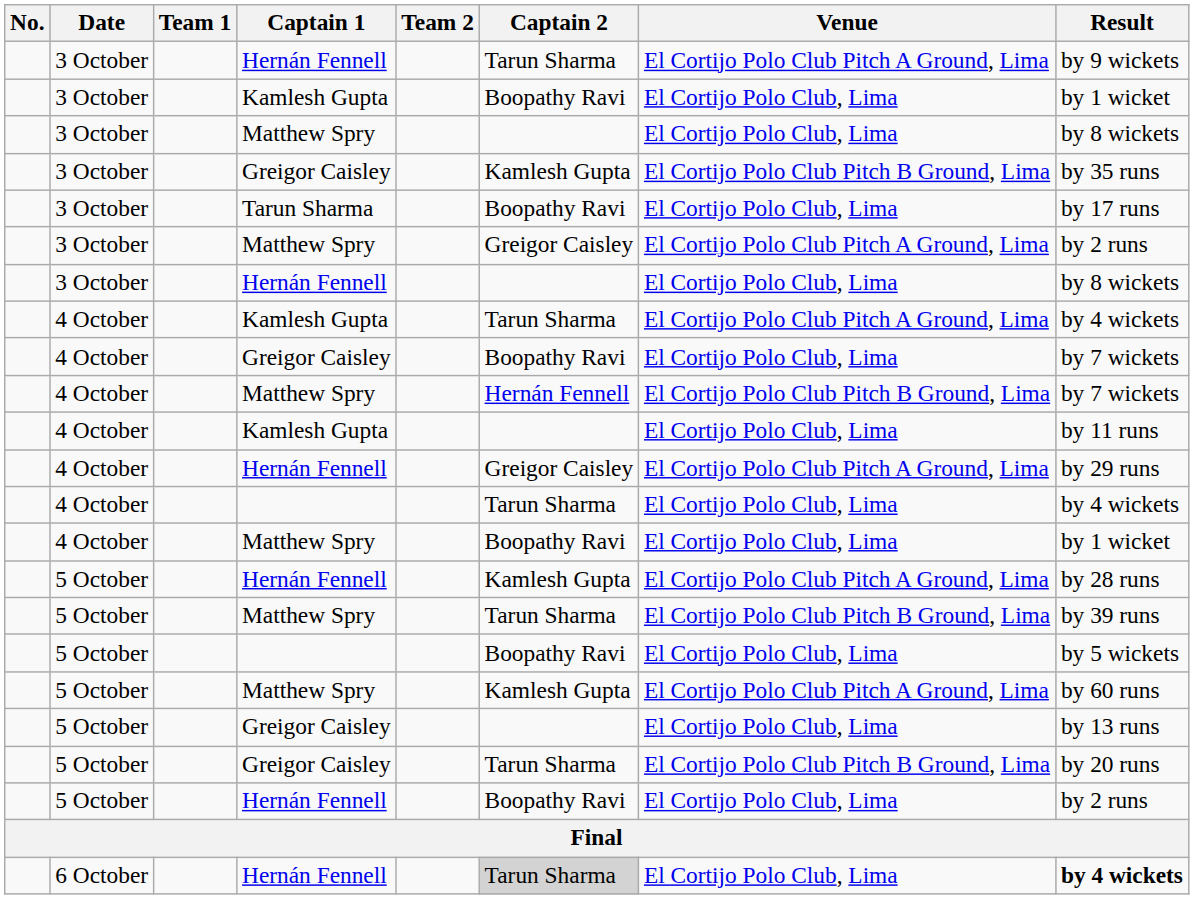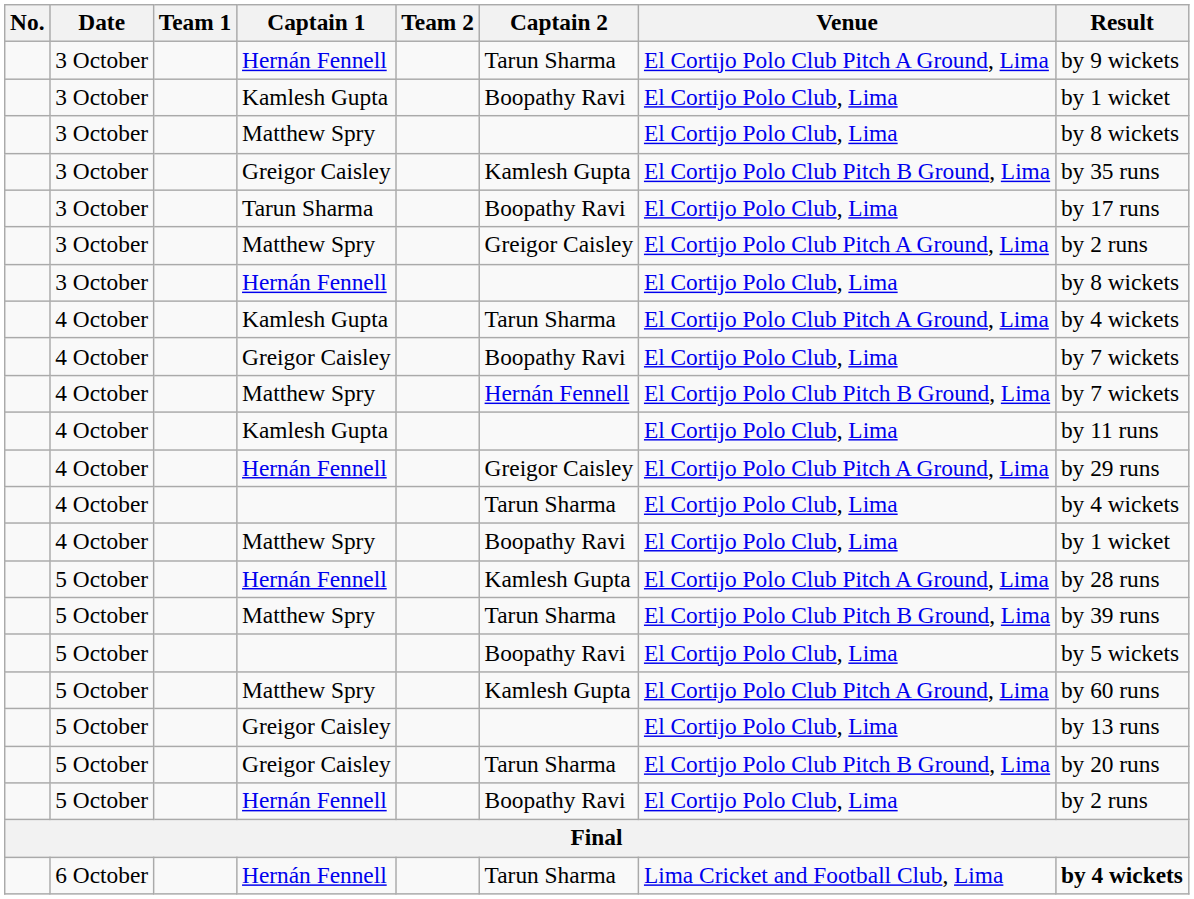6 October / Hernán Fennell | Captain 2: lightgrey background -> no background
6 October / Hernán Fennell | Venue: El Cortijo Polo Club, Lima -> Lima Cricket and Football Club, Lima
